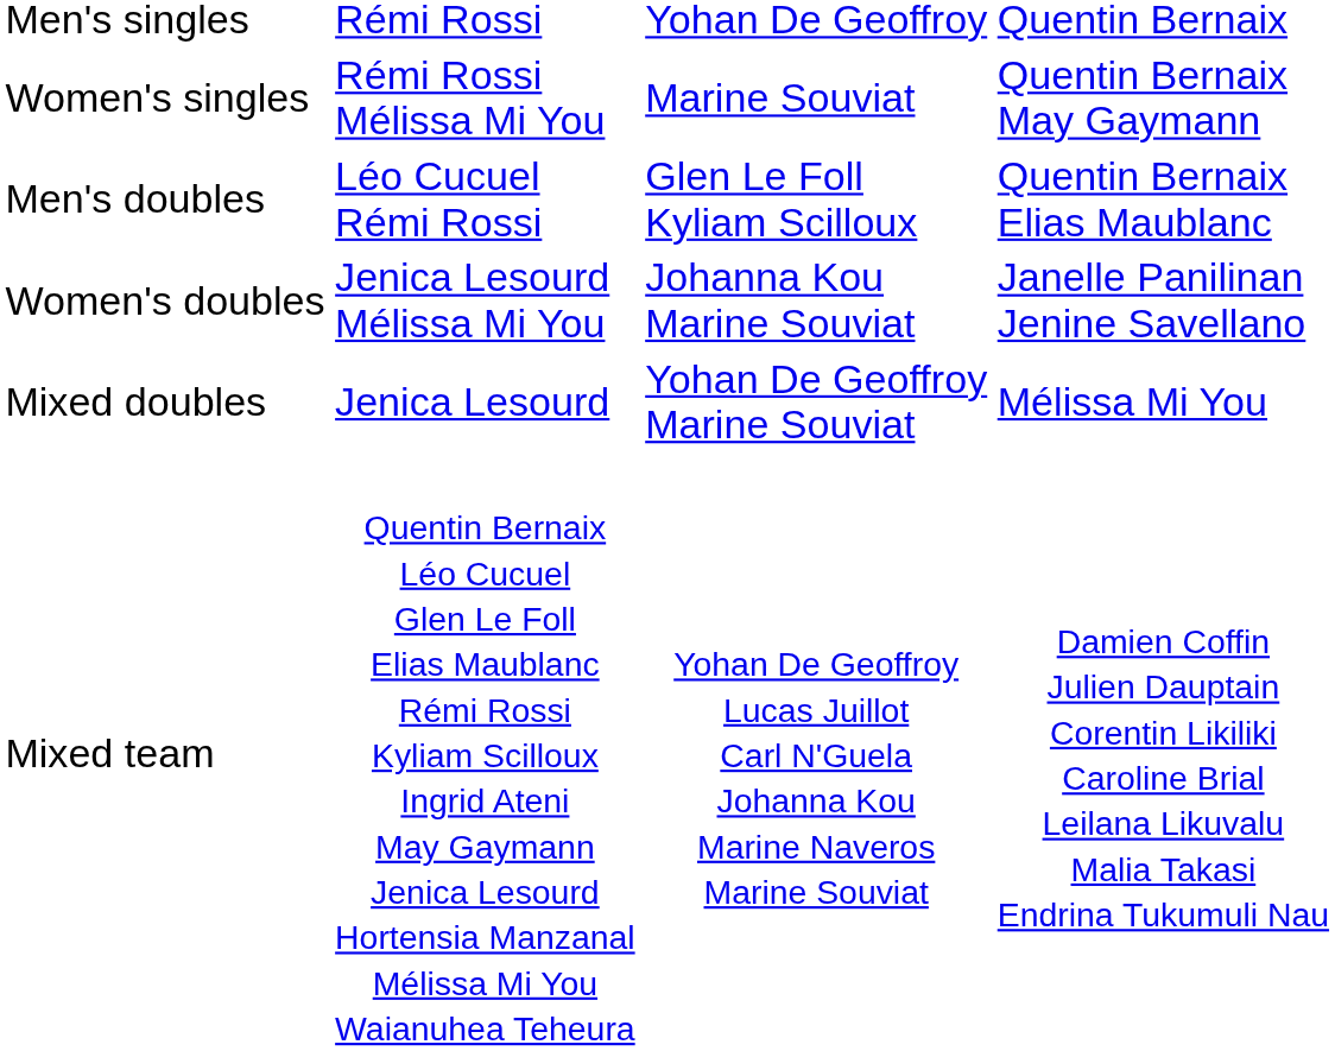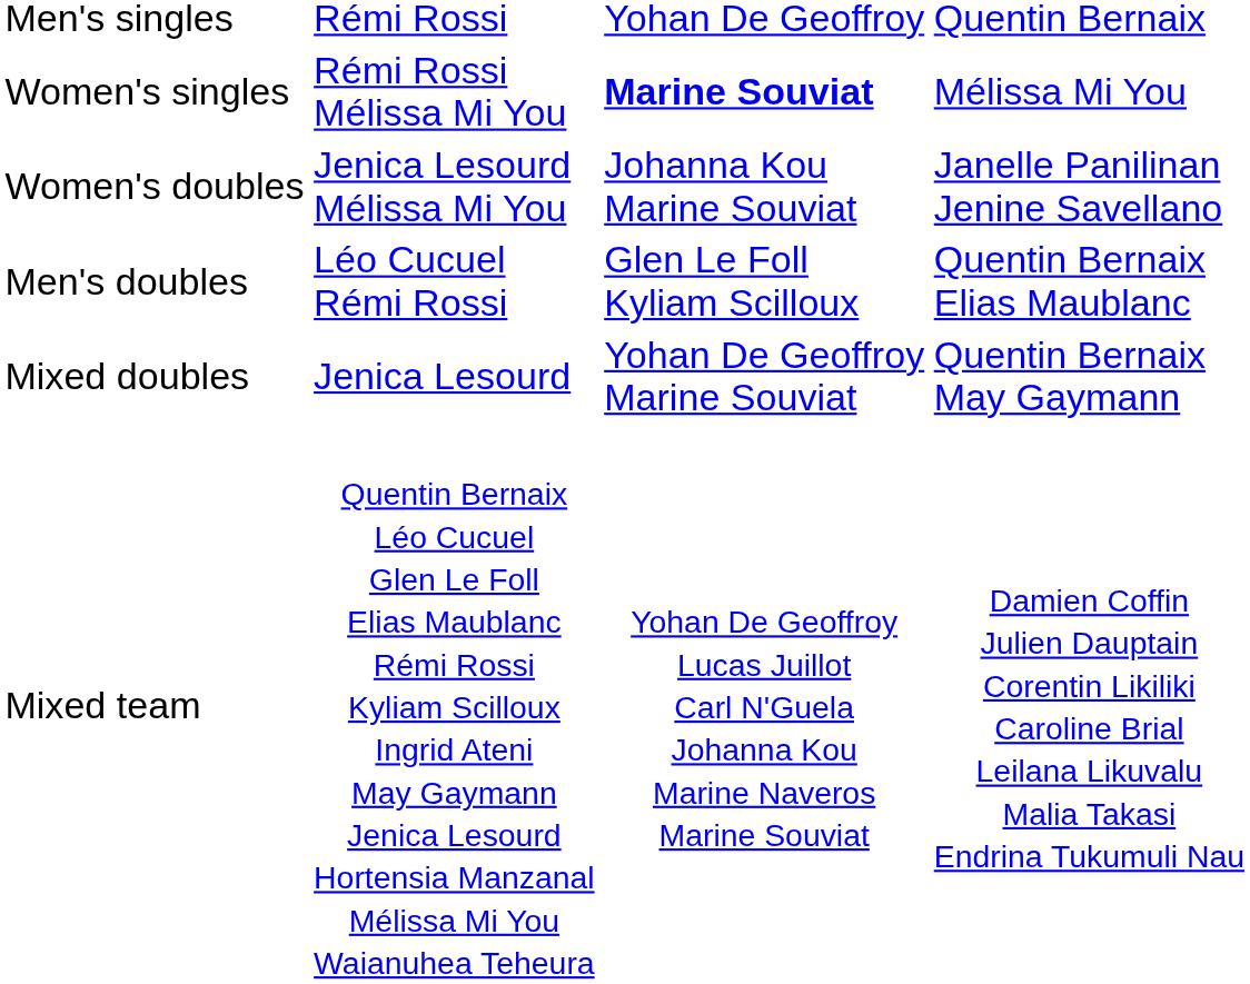Women's singles | column 3: normal -> bold
Women's singles | column 4: Quentin Bernaix May Gaymann -> Mélissa Mi You
rows swapped: Men's doubles <-> Women's doubles
Mixed doubles | column 4: Mélissa Mi You -> Quentin Bernaix May Gaymann
